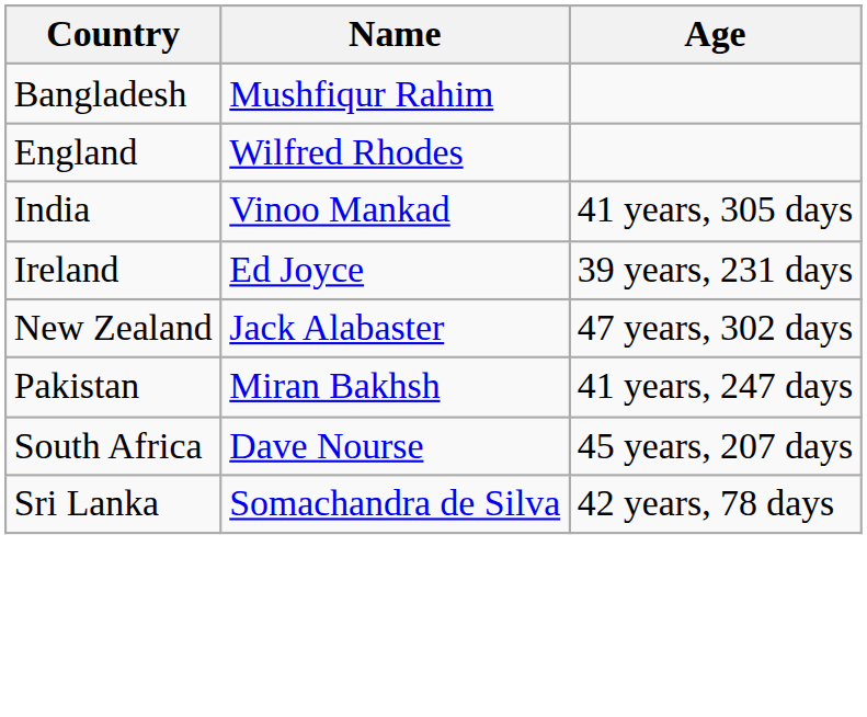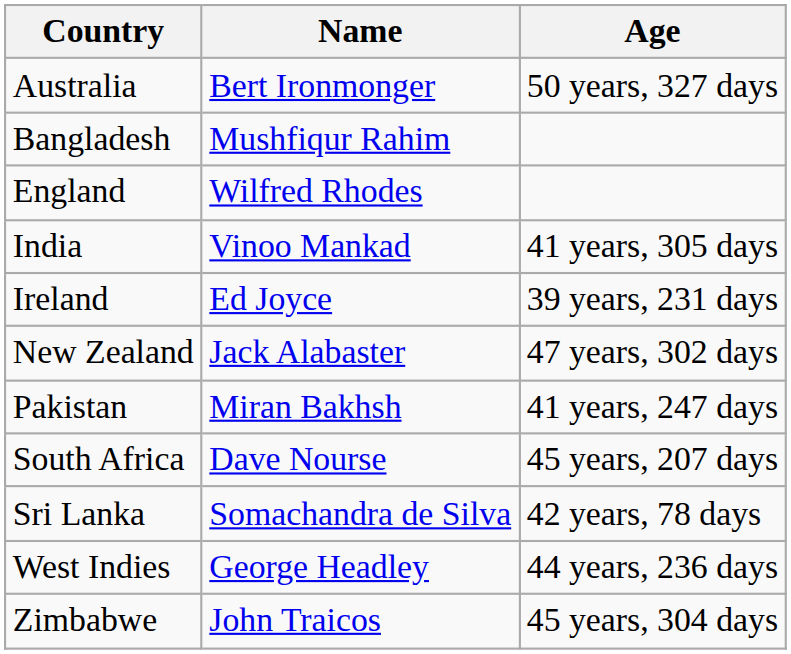+ row: Australia | Bert Ironmonger | 50 years, 327 days
+ row: West Indies | George Headley | 44 years, 236 days
+ row: Zimbabwe | John Traicos | 45 years, 304 days
